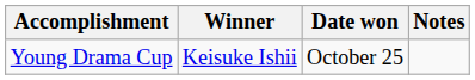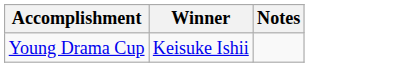- column: Date won | October 25
